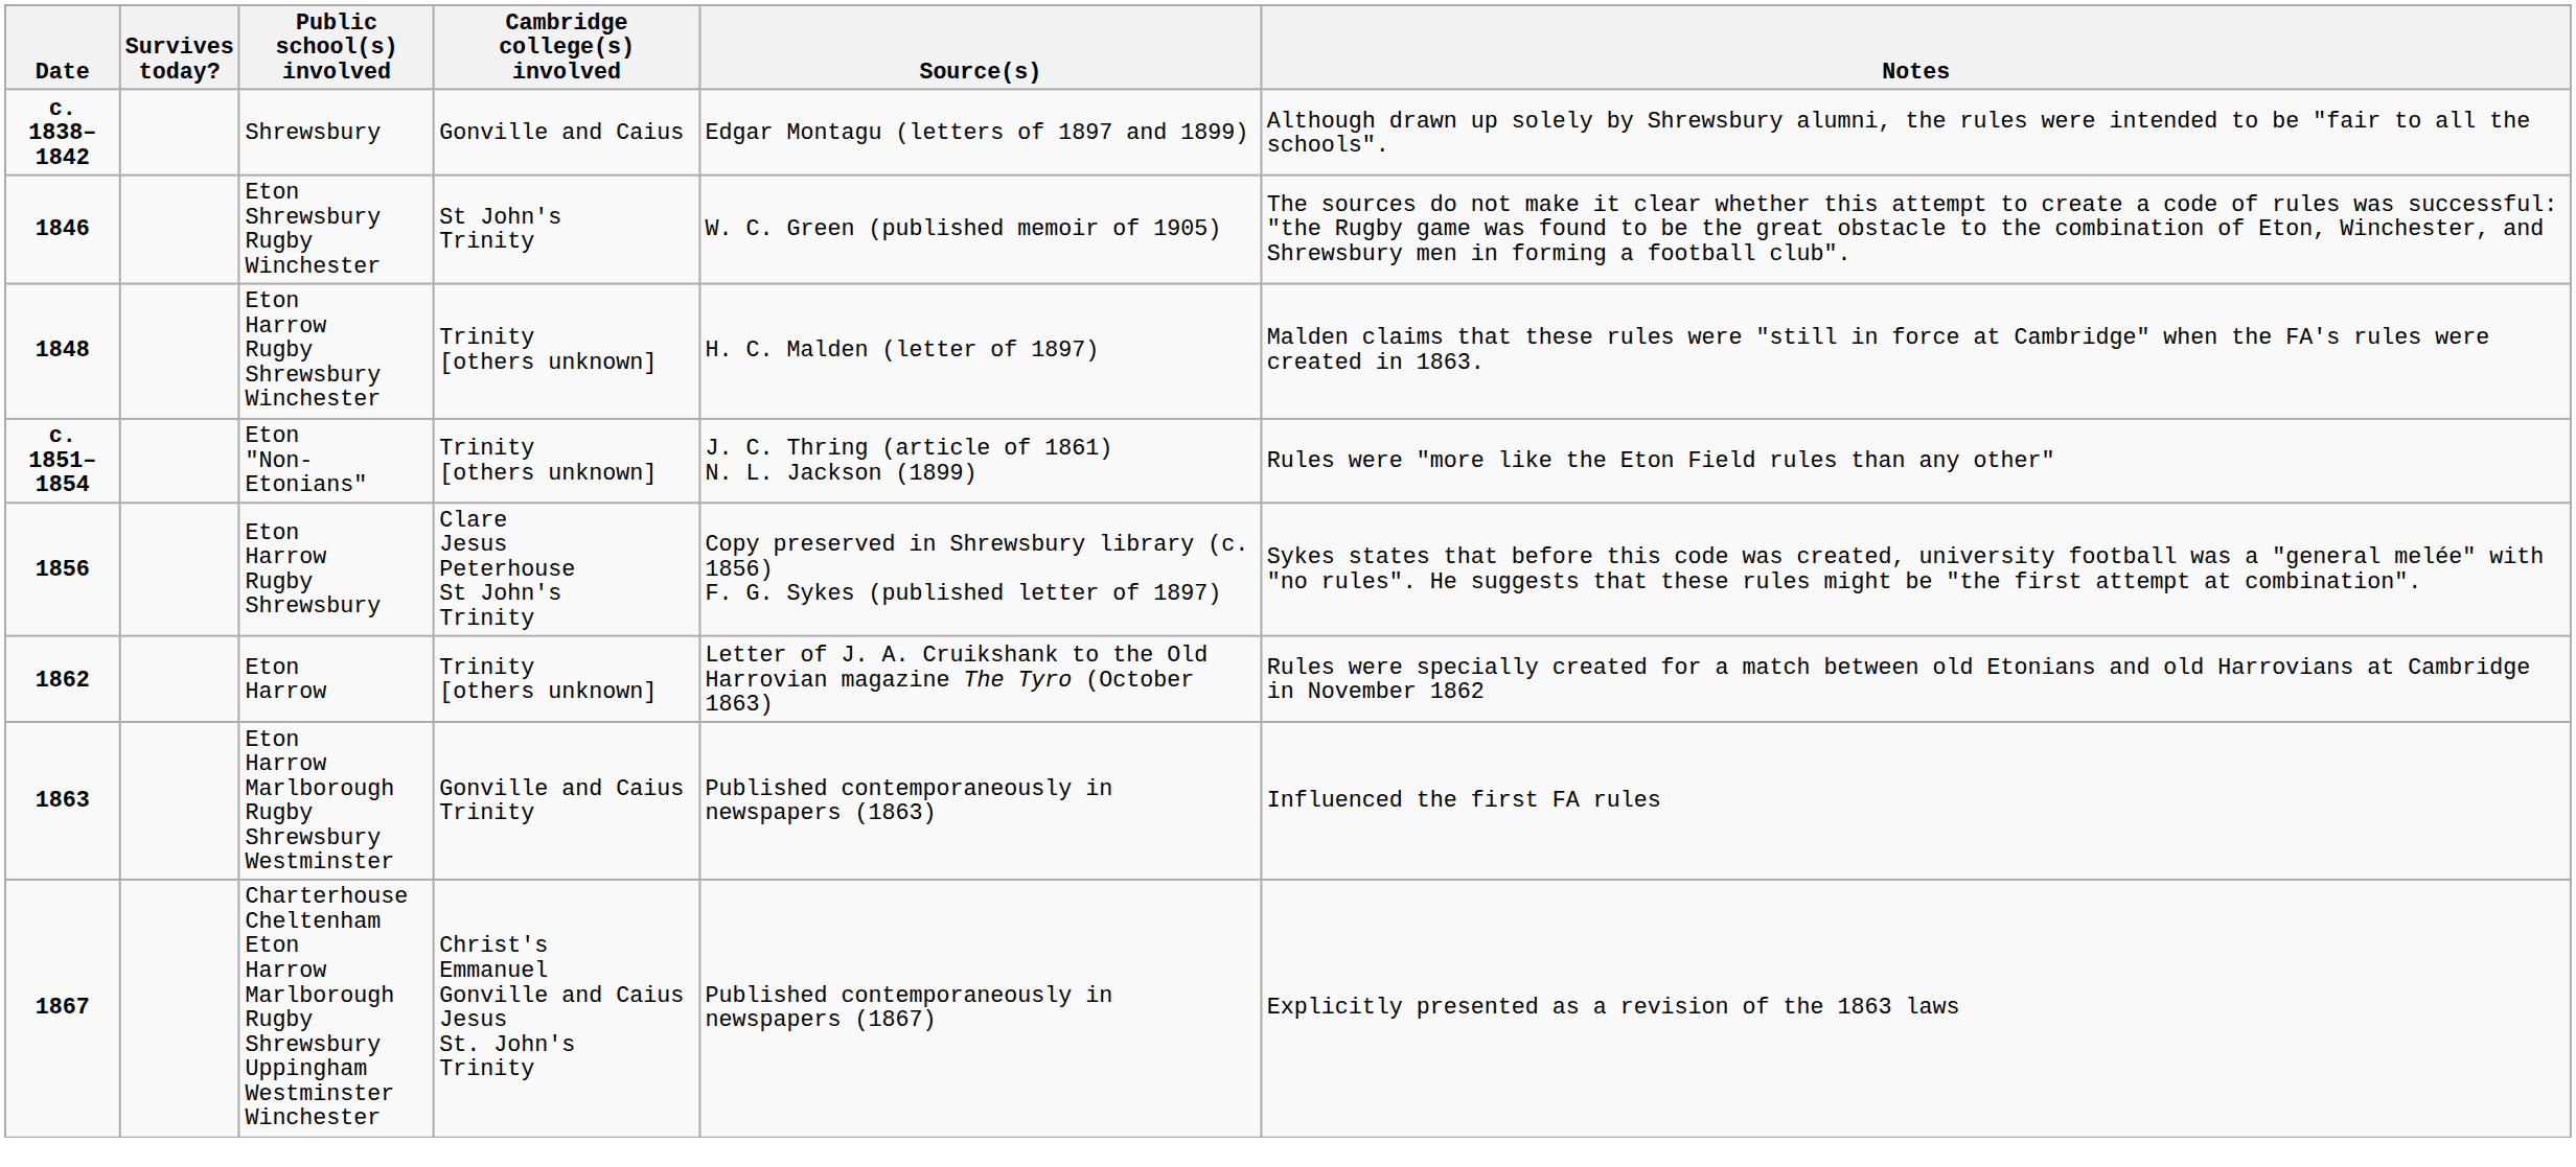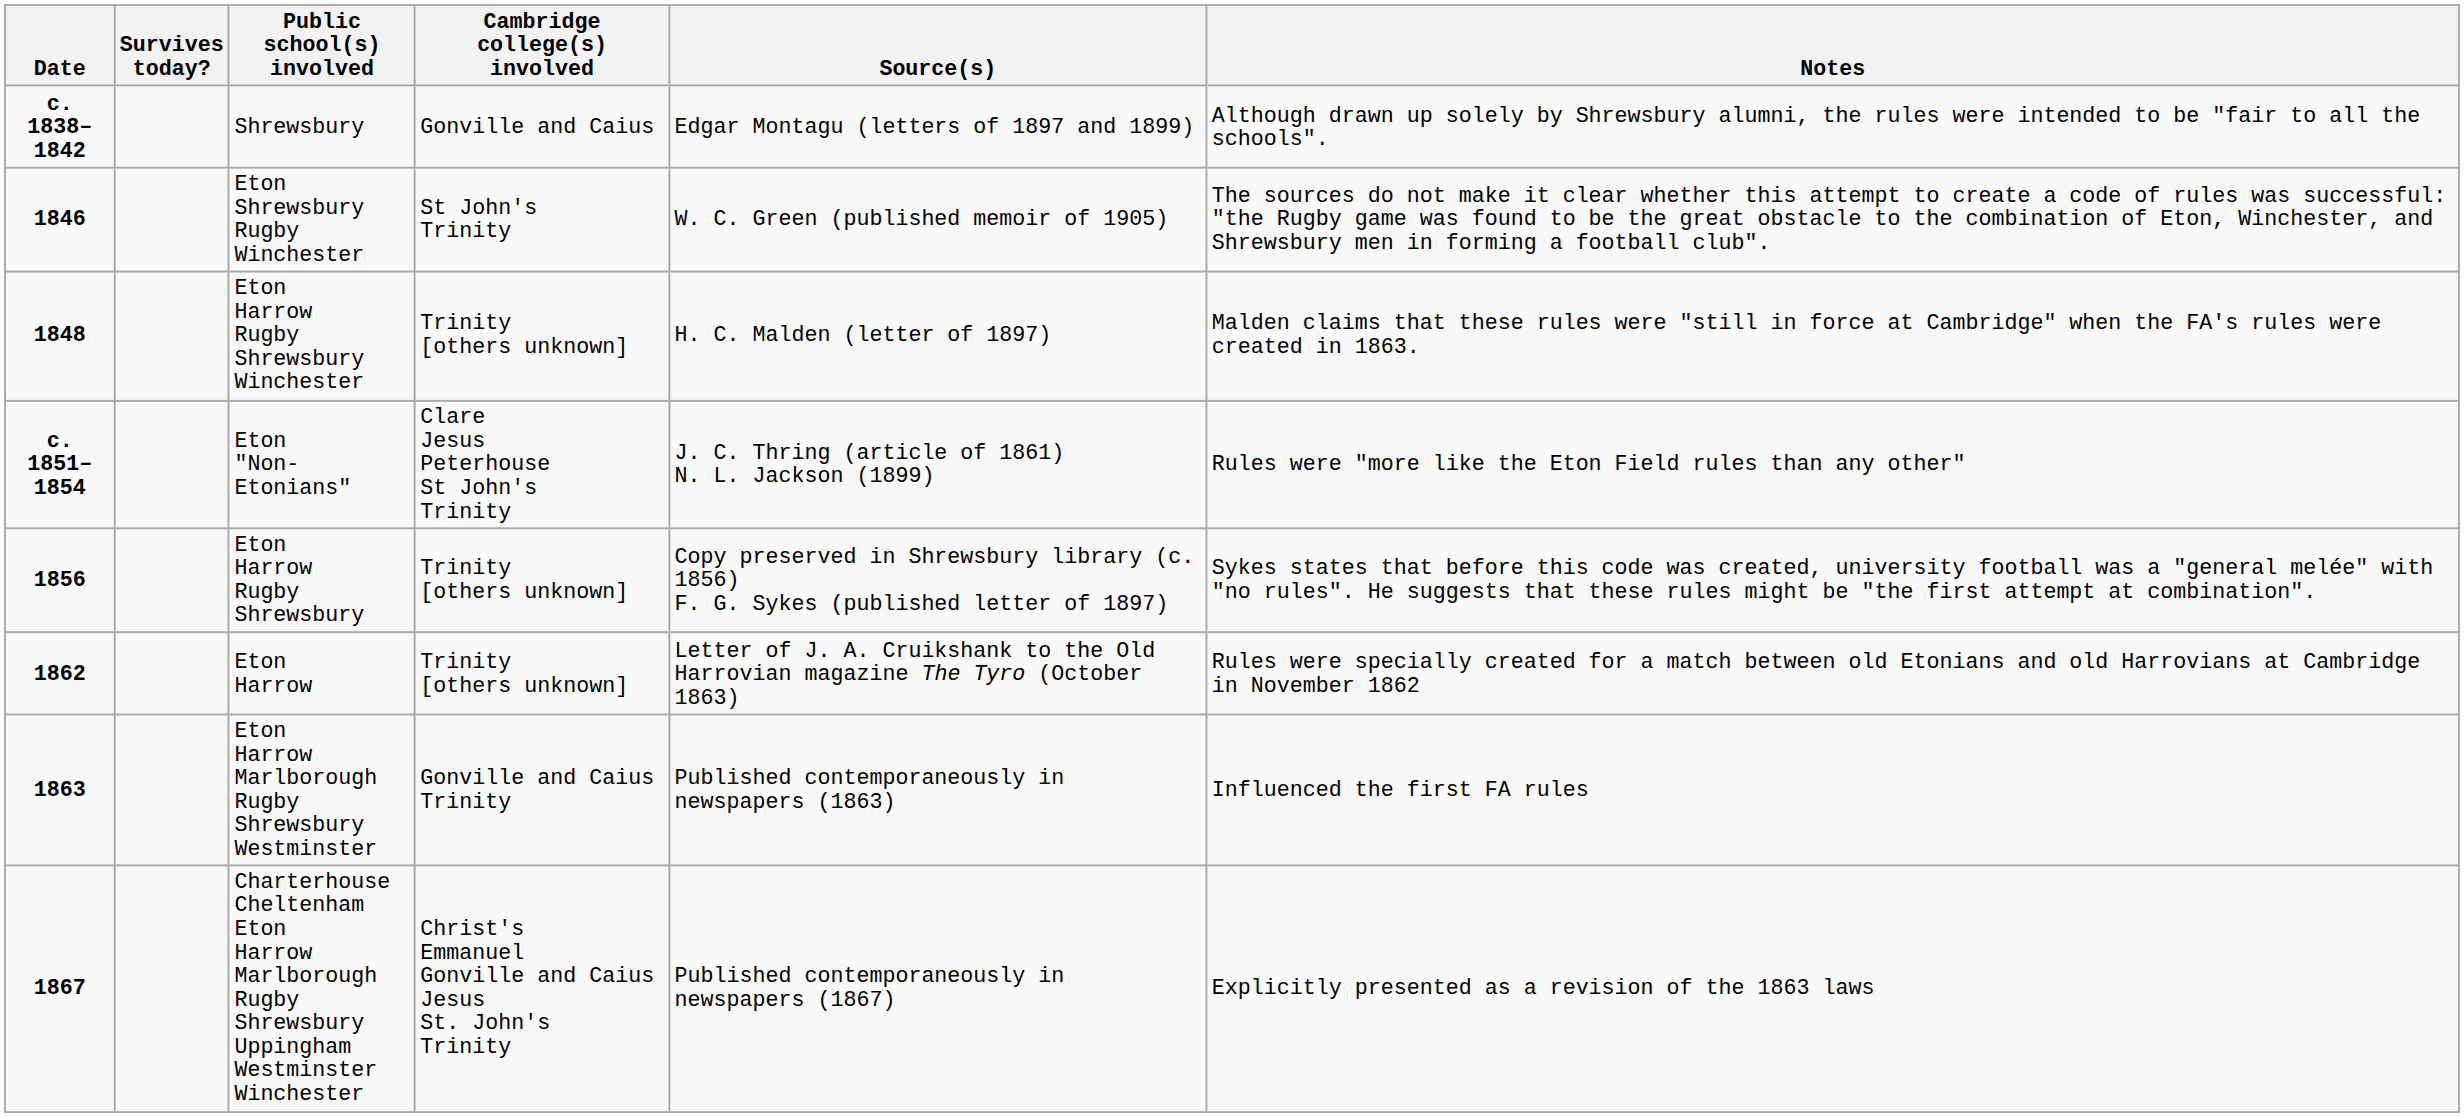Eton "Non-Etonians" | Cambridge college(s) involved: Trinity [others unknown] -> Clare Jesus Peterhouse St John's Trinity
Eton Harrow Rugby Shrewsbury | Cambridge college(s) involved: Clare Jesus Peterhouse St John's Trinity -> Trinity [others unknown]
